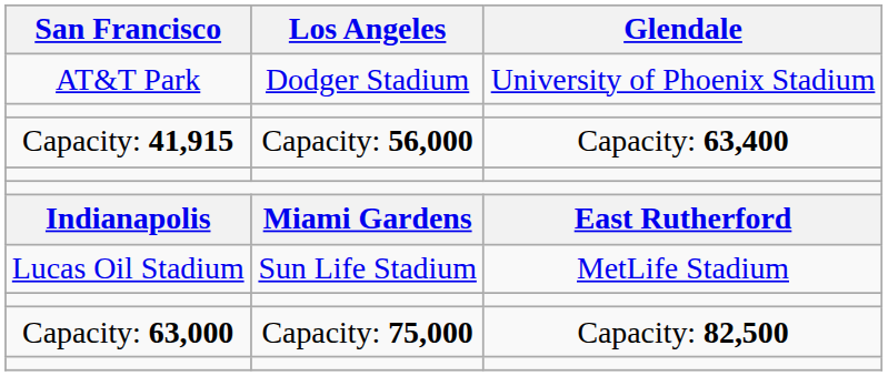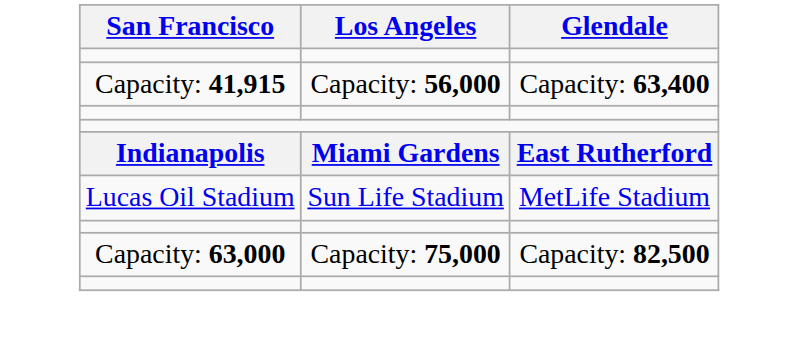- row: AT&T Park | Dodger Stadium | University of Phoenix Stadium
